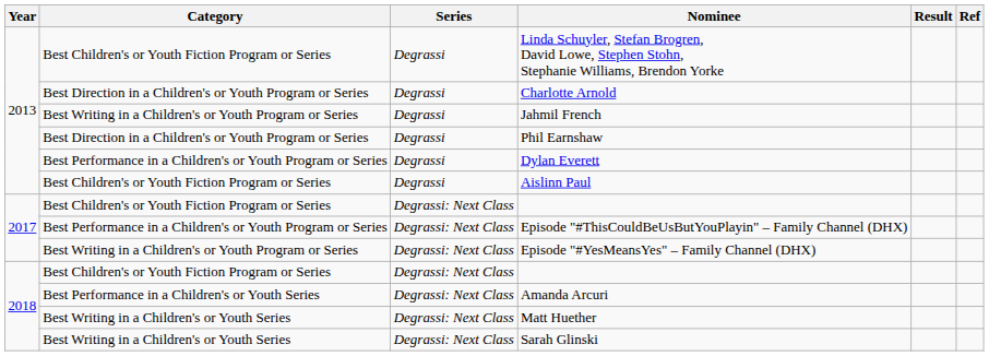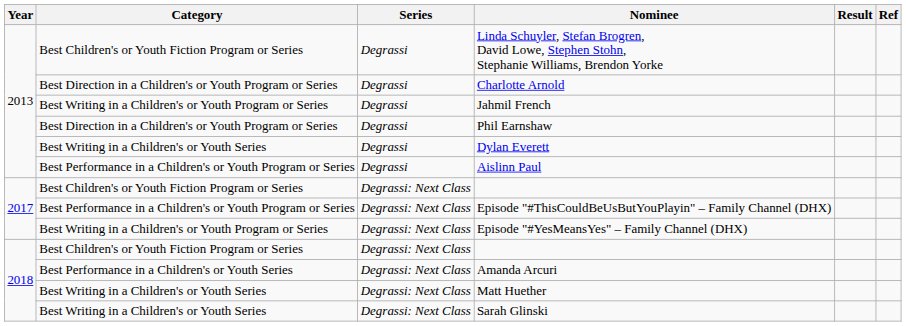Dylan Everett | Category: Best Performance in a Children's or Youth Program or Series -> Best Writing in a Children's or Youth Series
Aislinn Paul | Category: Best Children's or Youth Fiction Program or Series -> Best Performance in a Children's or Youth Program or Series
